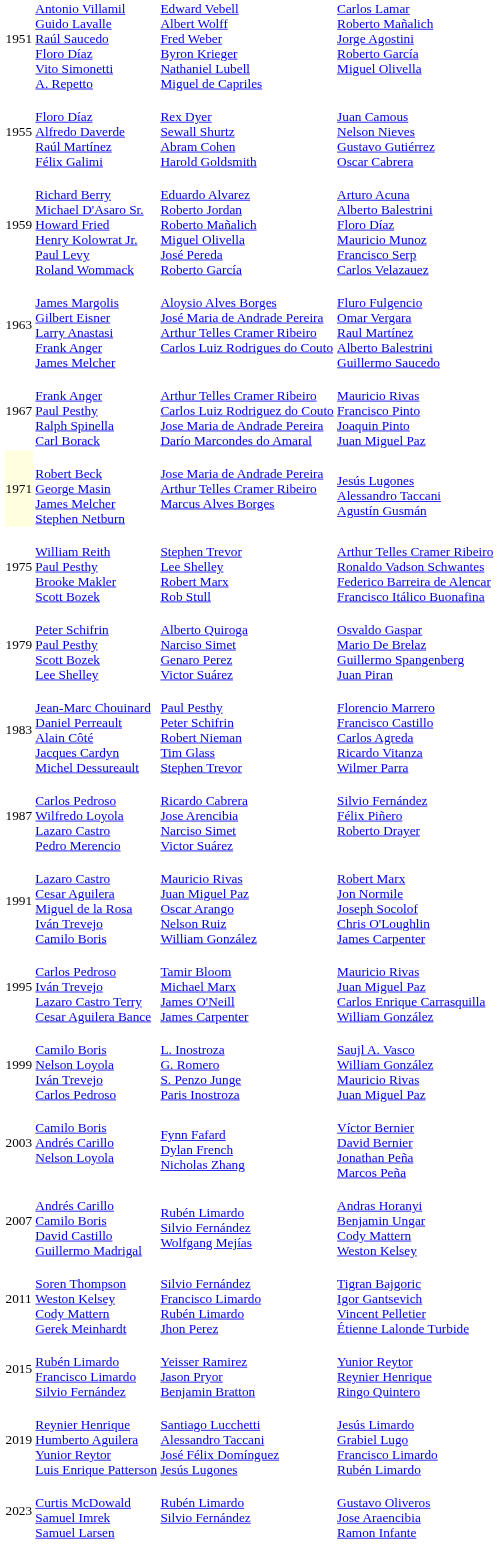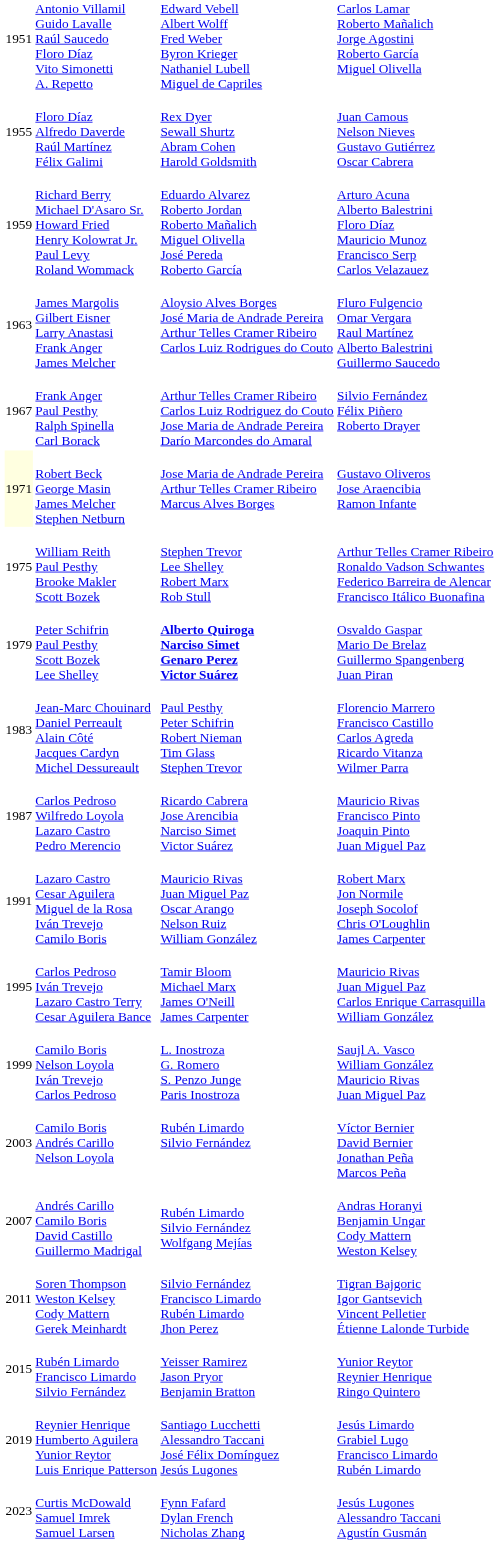Frank Anger Paul Pesthy Ralph Spinella Carl Borack | column 4: Mauricio Rivas Francisco Pinto Joaquin Pinto Juan Miguel Paz -> Silvio Fernández Félix Piñero Roberto Drayer
Robert Beck George Masin James Melcher Stephen Netburn | column 4: Jesús Lugones Alessandro Taccani Agustín Gusmán -> Gustavo Oliveros Jose Araencibia Ramon Infante
Peter Schifrin Paul Pesthy Scott Bozek Lee Shelley | column 3: normal -> bold
Carlos Pedroso Wilfredo Loyola Lazaro Castro Pedro Merencio | column 4: Silvio Fernández Félix Piñero Roberto Drayer -> Mauricio Rivas Francisco Pinto Joaquin Pinto Juan Miguel Paz
Camilo Boris Andrés Carillo Nelson Loyola | column 3: Fynn Fafard Dylan French Nicholas Zhang -> Rubén Limardo Silvio Fernández
Curtis McDowald Samuel Imrek Samuel Larsen | column 3: Rubén Limardo Silvio Fernández -> Fynn Fafard Dylan French Nicholas Zhang
Curtis McDowald Samuel Imrek Samuel Larsen | column 4: Gustavo Oliveros Jose Araencibia Ramon Infante -> Jesús Lugones Alessandro Taccani Agustín Gusmán
